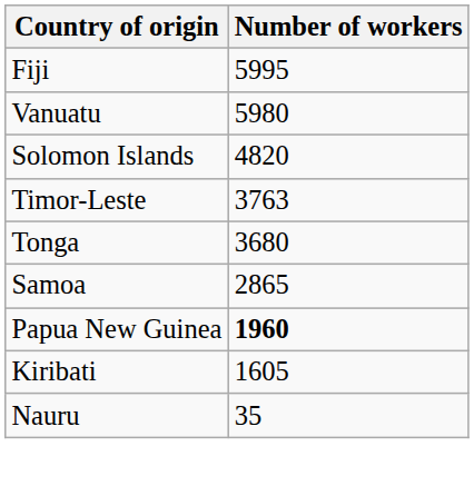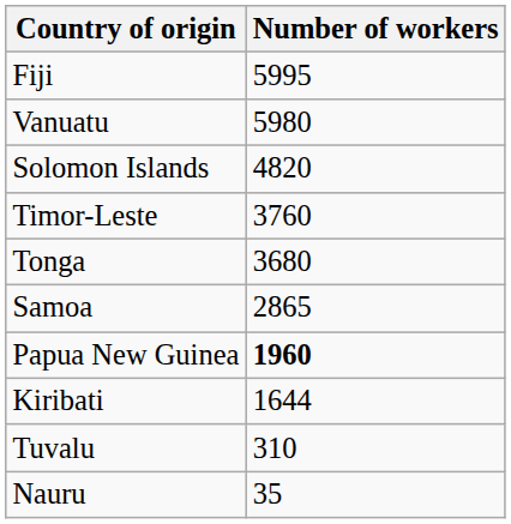Timor-Leste | Number of workers: 3763 -> 3760
Kiribati | Number of workers: 1605 -> 1644
+ row: Tuvalu | 310
